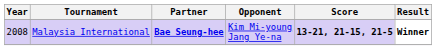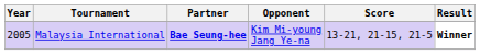Malaysia International | Year: 2008 -> 2005
Malaysia International | Score: bold -> normal
